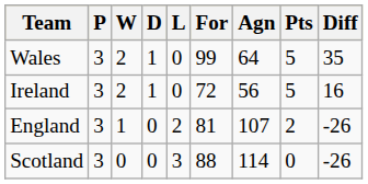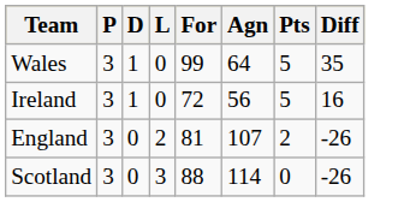- column: W | 2 | 2 | 1 | 0
